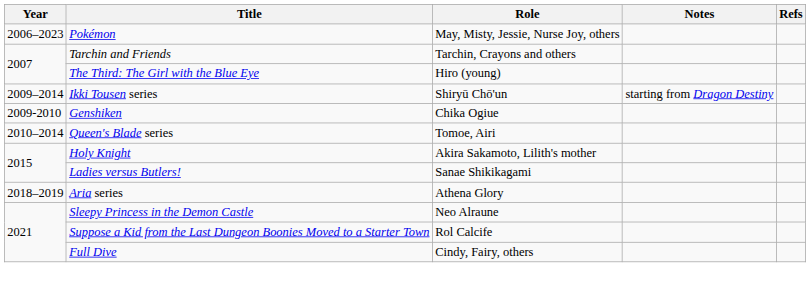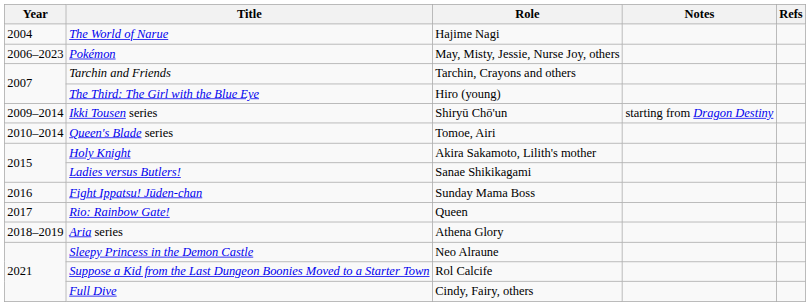+ row: 2004 | The World of Narue | Hajime Nagi
- row: 2009-2010 | Genshiken | Chika Ogiue
+ row: 2016 | Fight Ippatsu! Jūden-chan | Sunday Mama Boss
+ row: 2017 | Rio: Rainbow Gate! | Queen
